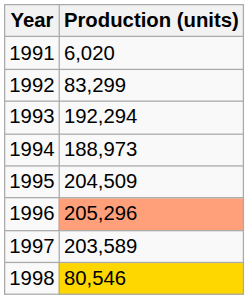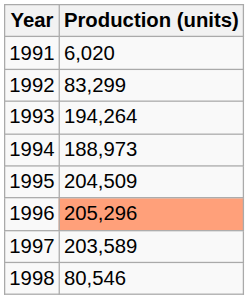1993 | Production (units): 192,294 -> 194,264
1998 | Production (units): gold background -> no background
